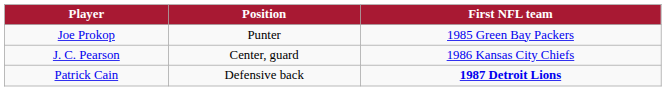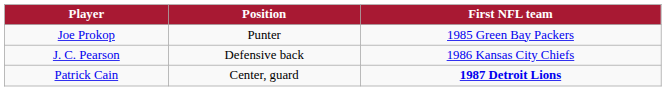J. C. Pearson | Position: Center, guard -> Defensive back
Patrick Cain | Position: Defensive back -> Center, guard
